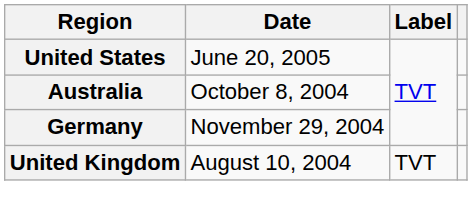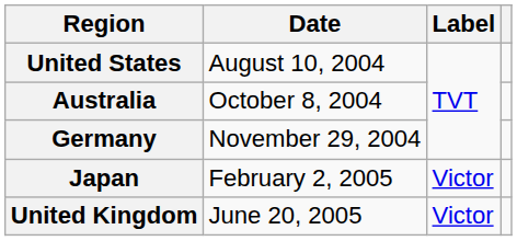United States | Date: June 20, 2005 -> August 10, 2004
+ row: Japan | February 2, 2005 | Victor
United Kingdom | Date: August 10, 2004 -> June 20, 2005
United Kingdom | Label: TVT -> Victor
